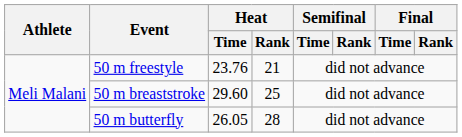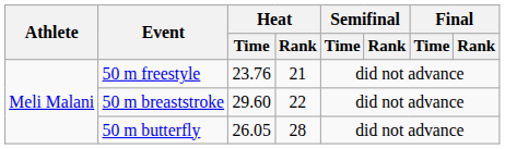50 m breaststroke | Heat / Rank: 25 -> 22
